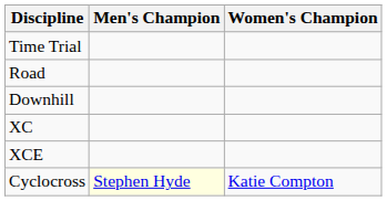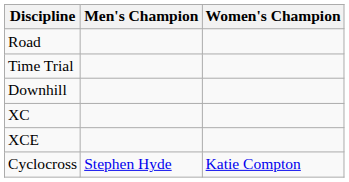rows swapped: Road <-> Time Trial
Cyclocross | Men's Champion: lightyellow background -> no background
